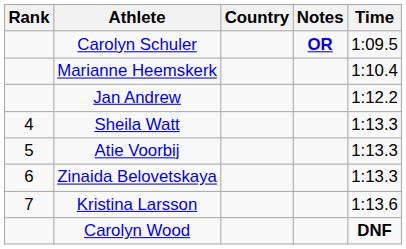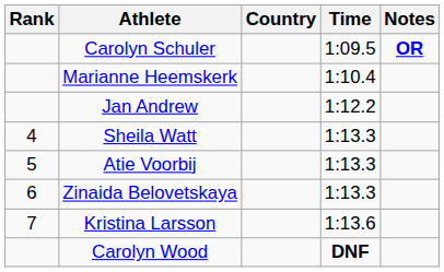columns swapped: Time <-> Notes
